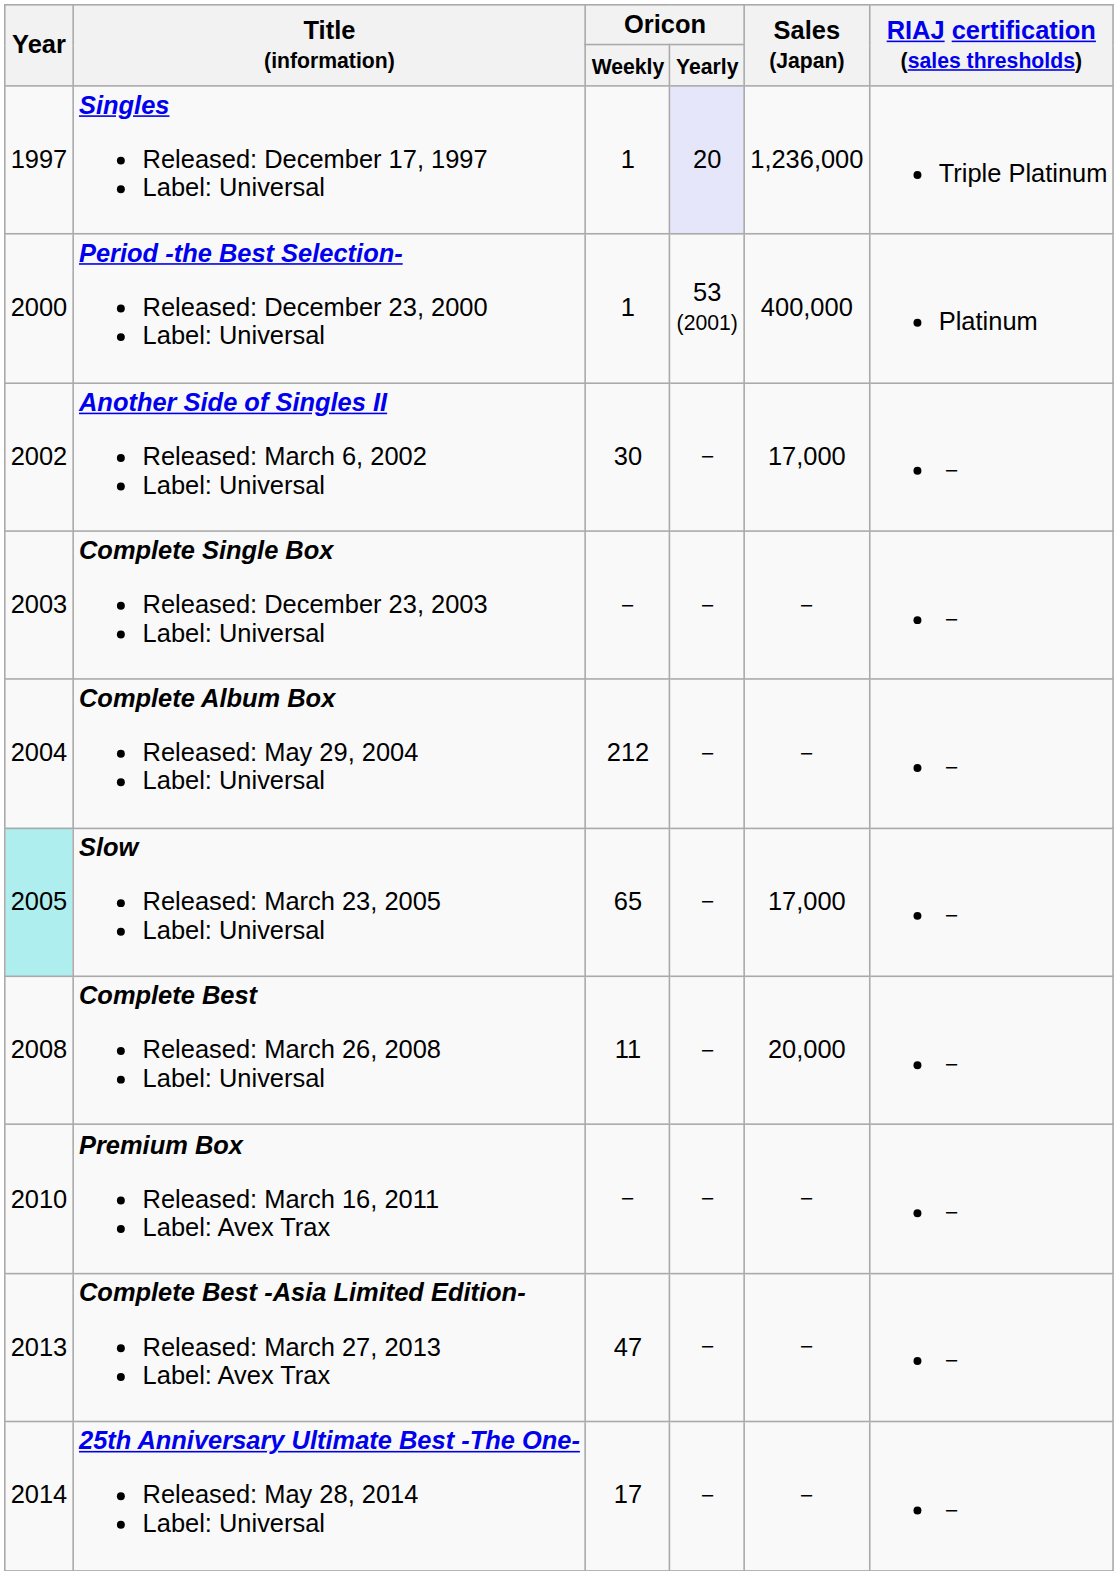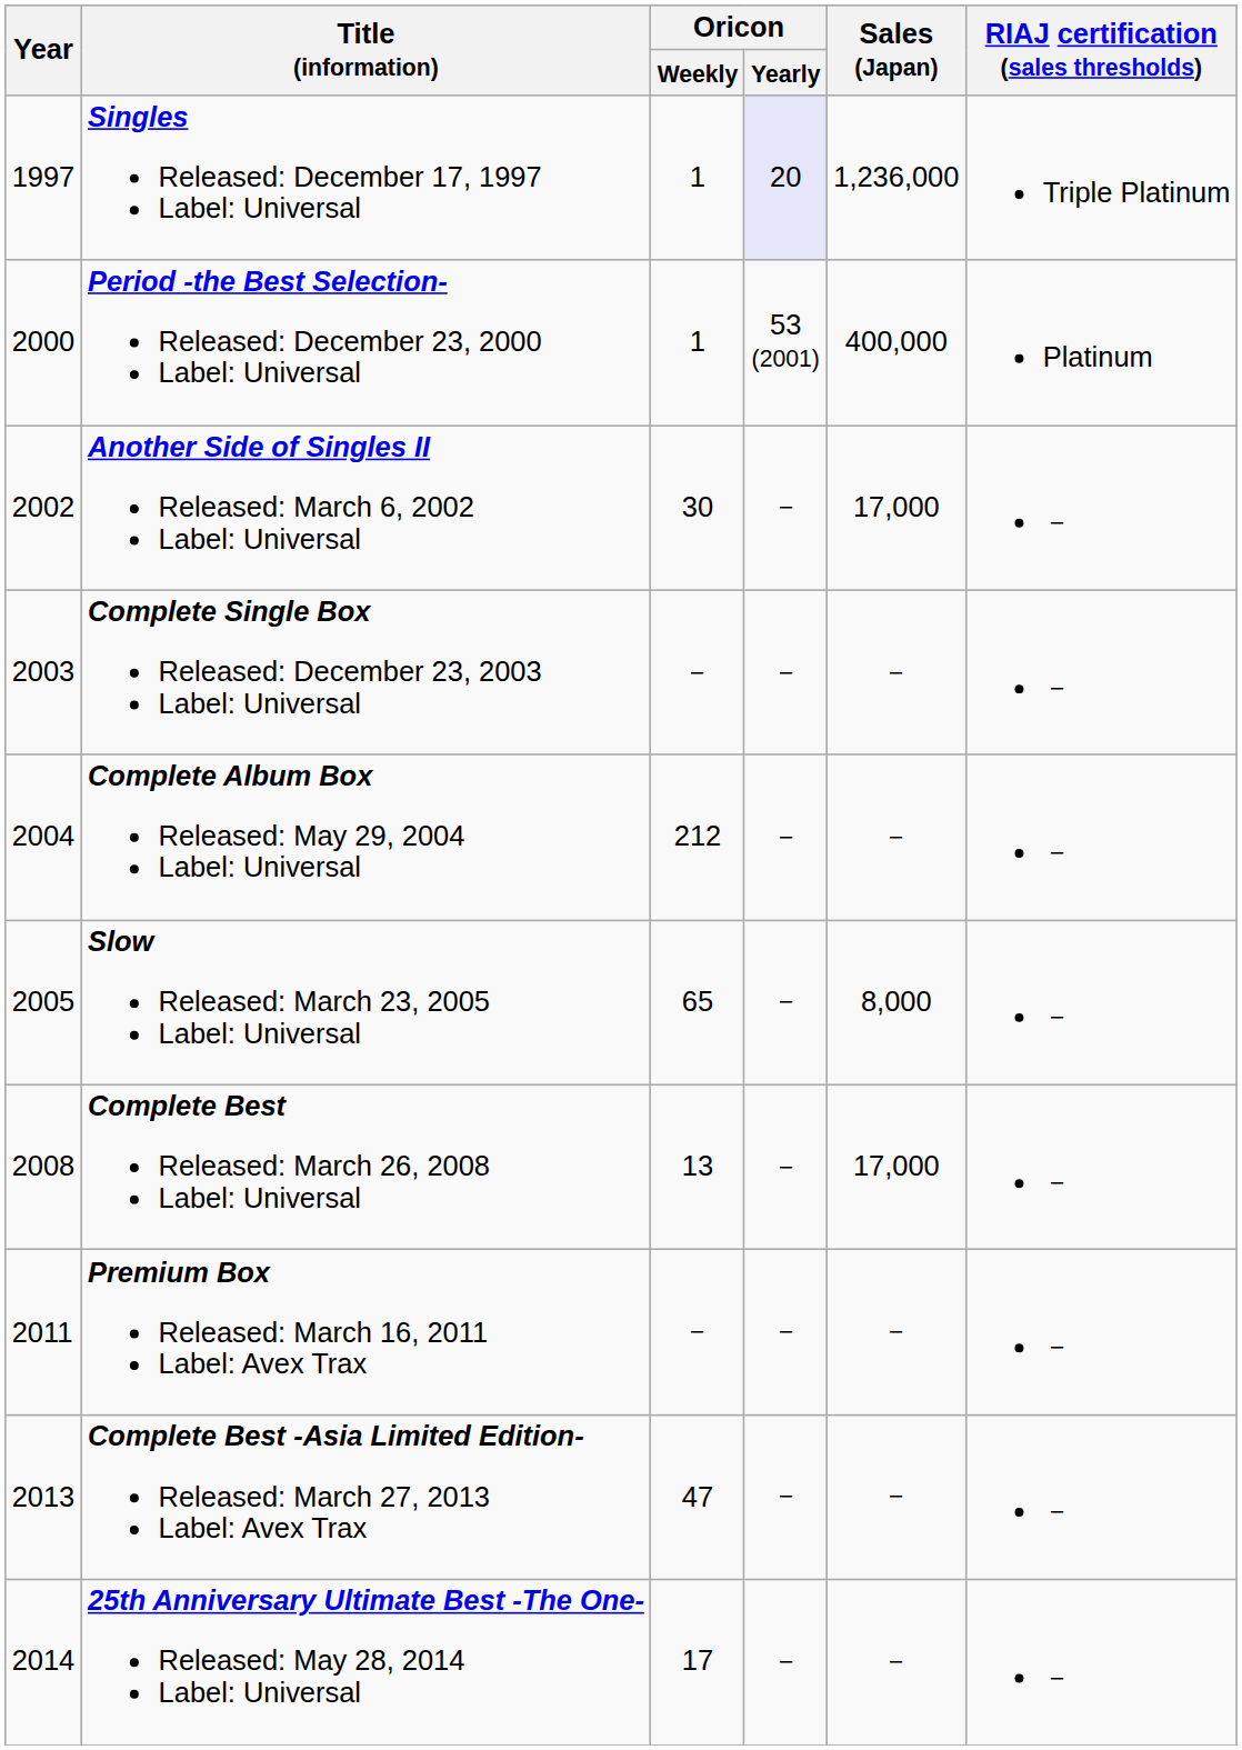Slow Released: March 23, 2005 Label: Universal | Year: paleturquoise background -> no background
Slow Released: March 23, 2005 Label: Universal | Sales (Japan): 17,000 -> 8,000
Complete Best Released: March 26, 2008 Label: Universal | Oricon / Weekly: 11 -> 13
Complete Best Released: March 26, 2008 Label: Universal | Sales (Japan): 20,000 -> 17,000
Premium Box Released: March 16, 2011 Label: Avex Trax | Year: 2010 -> 2011
